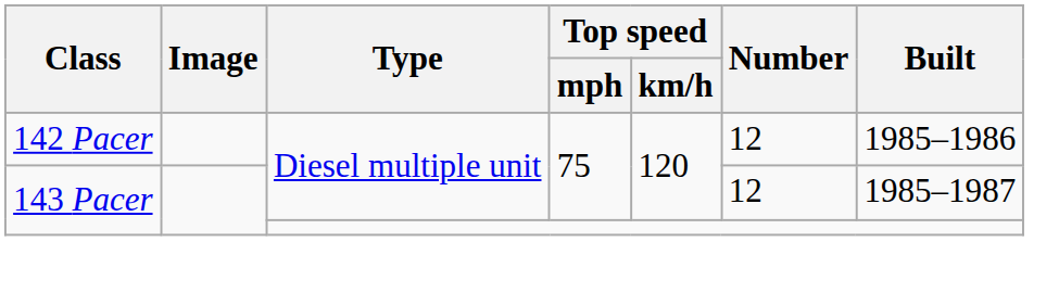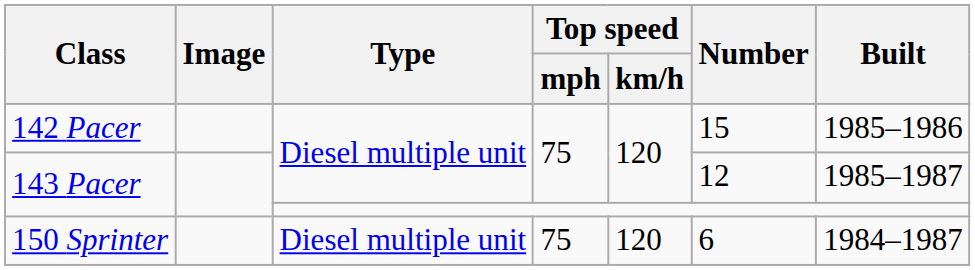142 Pacer | Number: 12 -> 15
+ row: 150 Sprinter | Diesel multiple unit | 75 | 120 | 6 | 1984–1987
